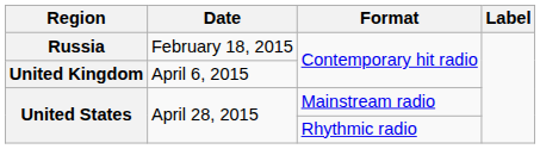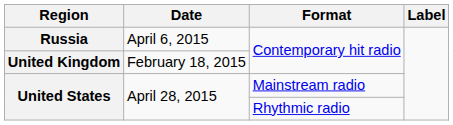Russia | Date: February 18, 2015 -> April 6, 2015
United Kingdom | Date: April 6, 2015 -> February 18, 2015
